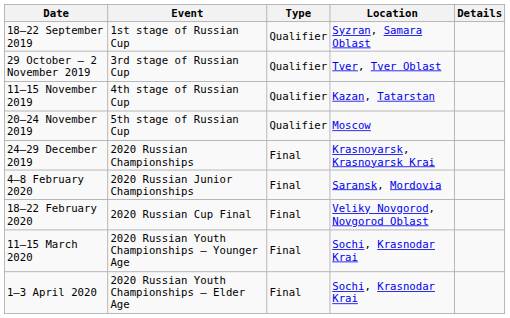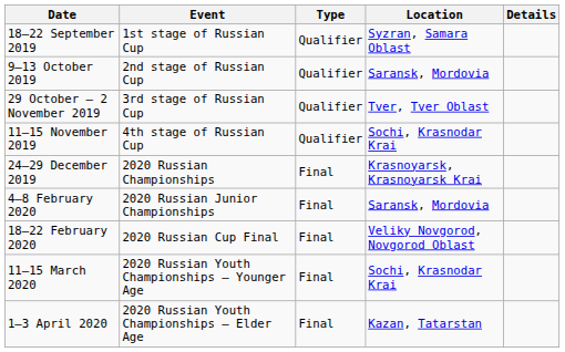+ row: 9–13 October 2019 | 2nd stage of Russian Cup | Qualifier | Saransk, Mordovia
11–15 November 2019 | Location: Kazan, Tatarstan -> Sochi, Krasnodar Krai
- row: 20–24 November 2019 | 5th stage of Russian Cup | Qualifier | Moscow
1–3 April 2020 | Location: Sochi, Krasnodar Krai -> Kazan, Tatarstan
